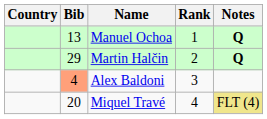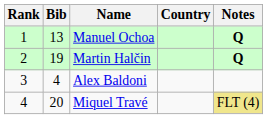columns swapped: Rank <-> Country
Martin Halčin | Bib: 29 -> 19
Alex Baldoni | Bib: lightsalmon background -> no background
